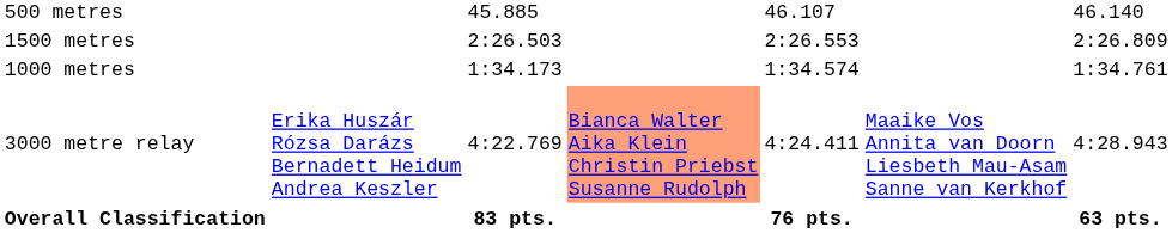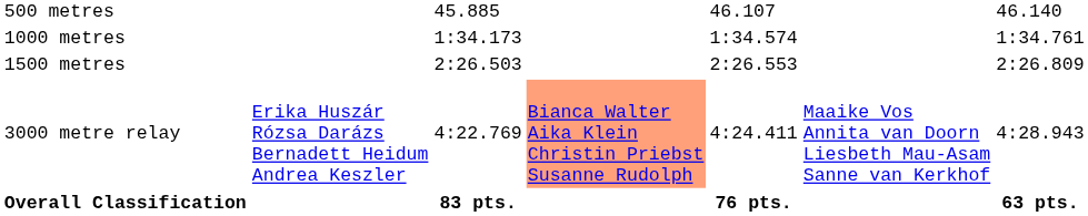rows swapped: 1000 metres <-> 1500 metres
